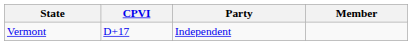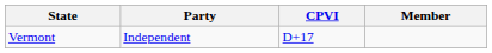columns swapped: Party <-> CPVI
